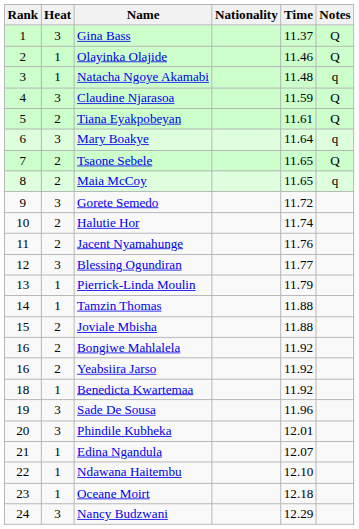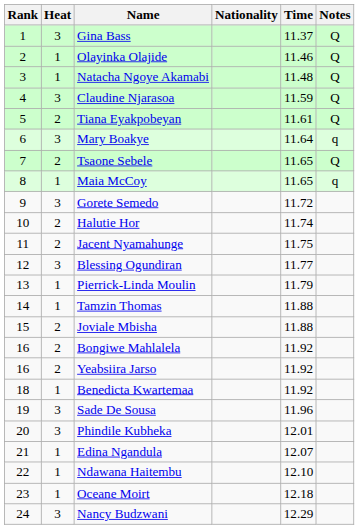Natacha Ngoye Akamabi | Notes: q -> Q
Maia McCoy | Heat: 2 -> 1
Jacent Nyamahunge | Time: 11.76 -> 11.75
